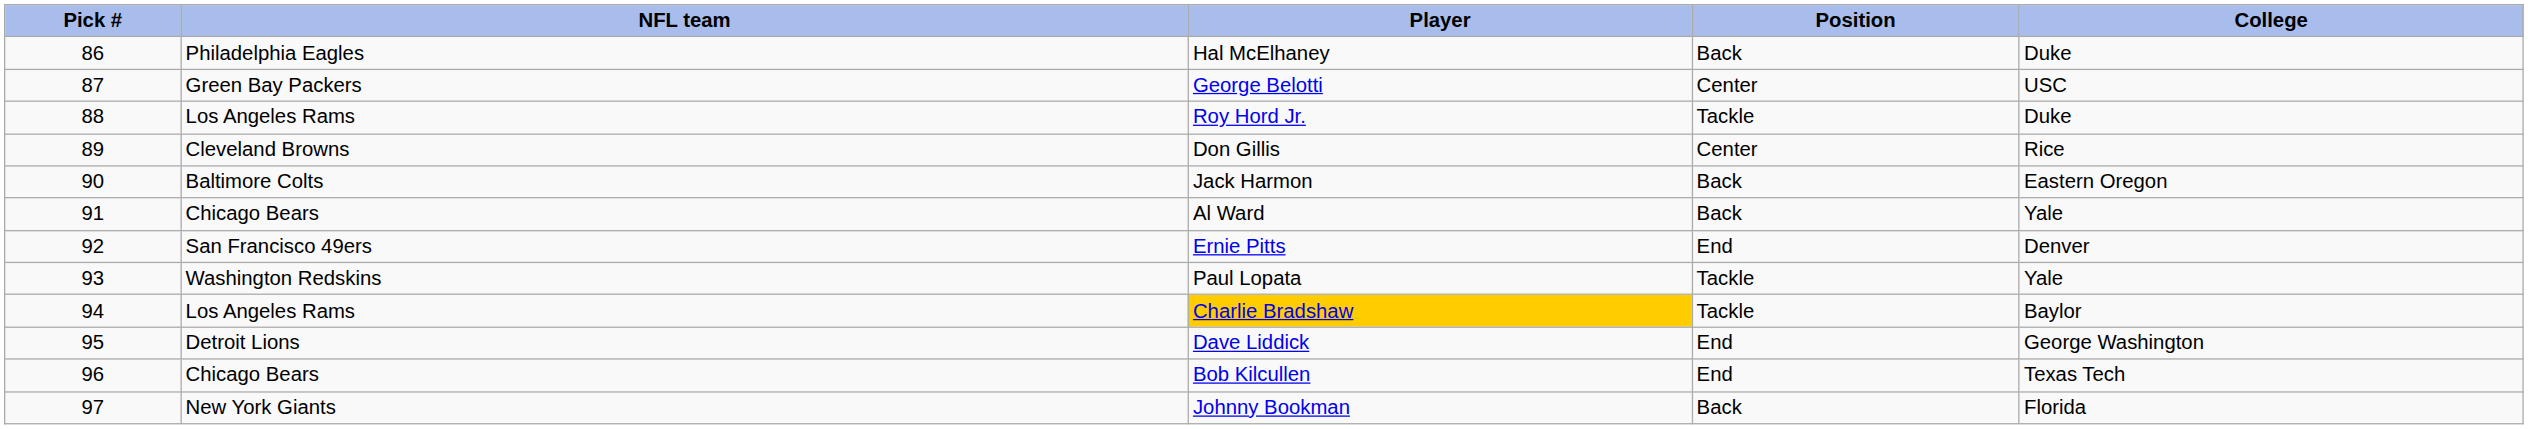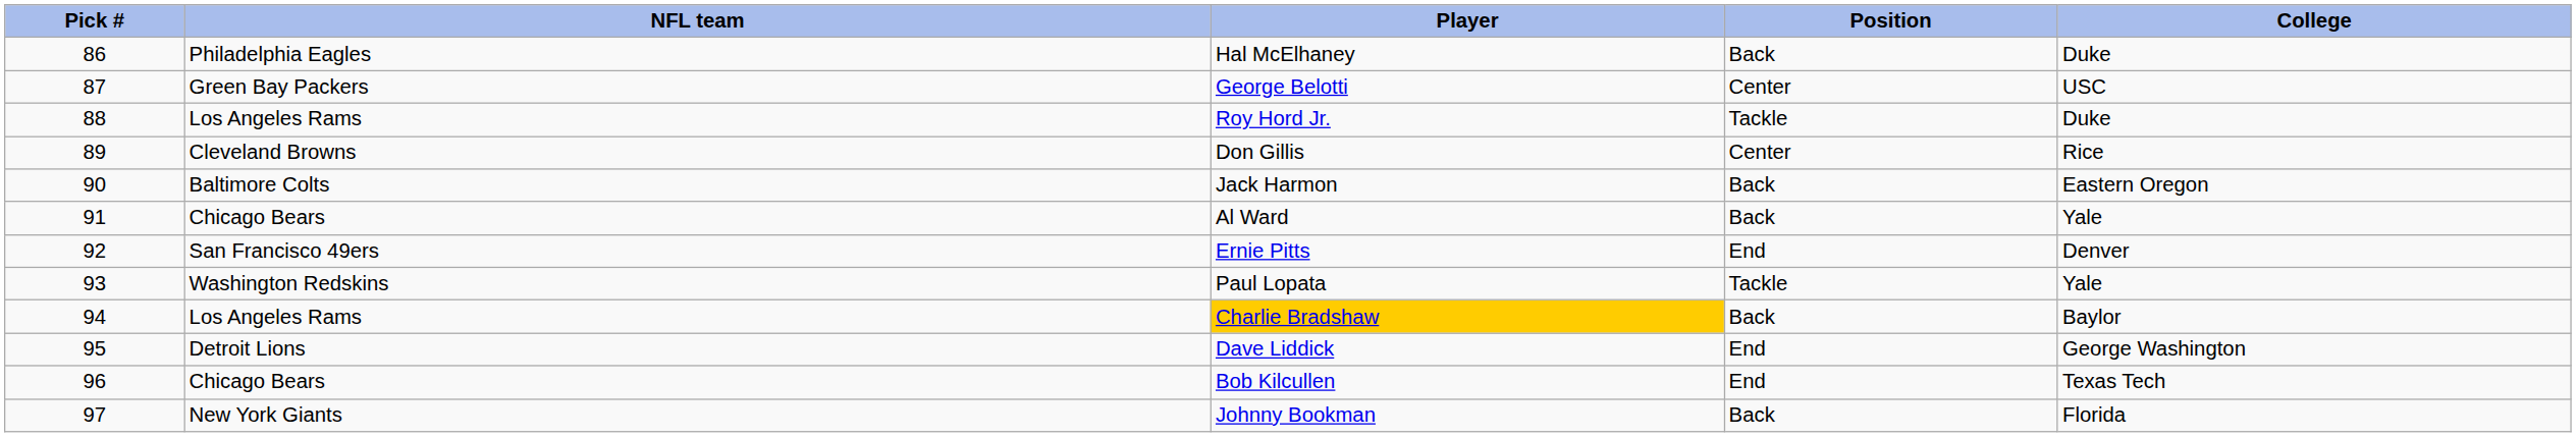Charlie Bradshaw | Position: Tackle -> Back
